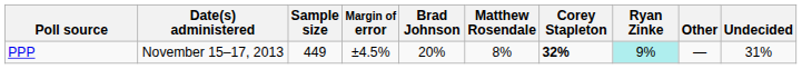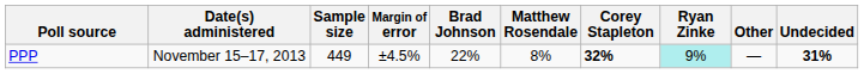PPP | Brad Johnson: 20% -> 22%
PPP | Undecided: normal -> bold
